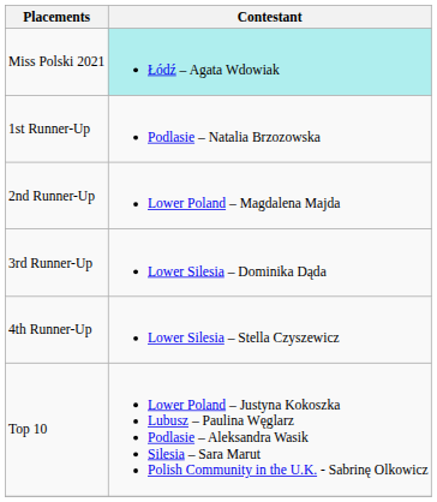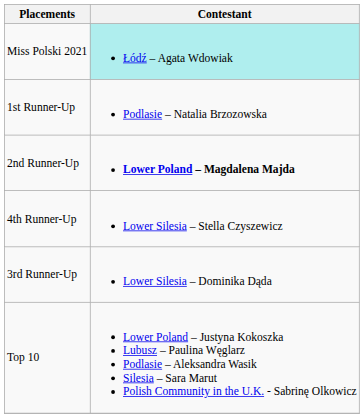2nd Runner-Up | Contestant: normal -> bold
rows swapped: 3rd Runner-Up <-> 4th Runner-Up
